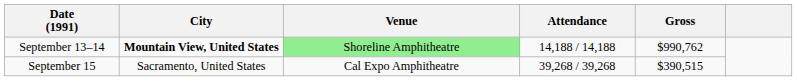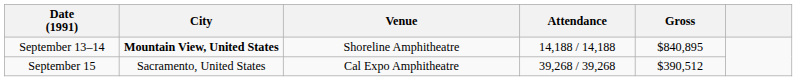September 13–14 | Venue: lightgreen background -> no background
September 13–14 | Gross: $990,762 -> $840,895
September 15 | Gross: $390,515 -> $390,512
